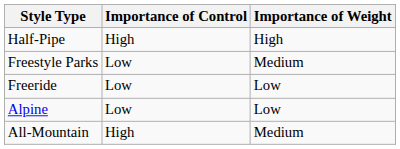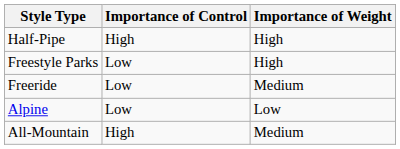Freestyle Parks | Importance of Weight: Medium -> High
Freeride | Importance of Weight: Low -> Medium
